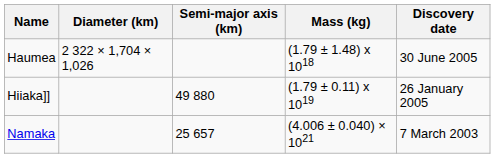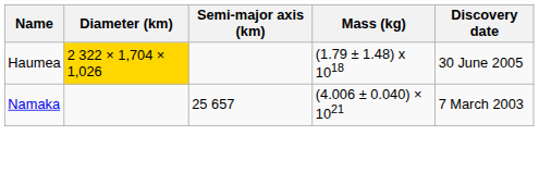Haumea | Diameter (km): no background -> gold background
- row: Hiiaka]] | 49 880 | (1.79 ± 0.11) x 1019 | 26 January 2005
